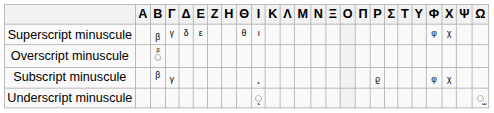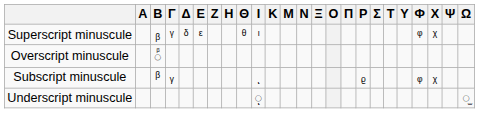- column: Λ
